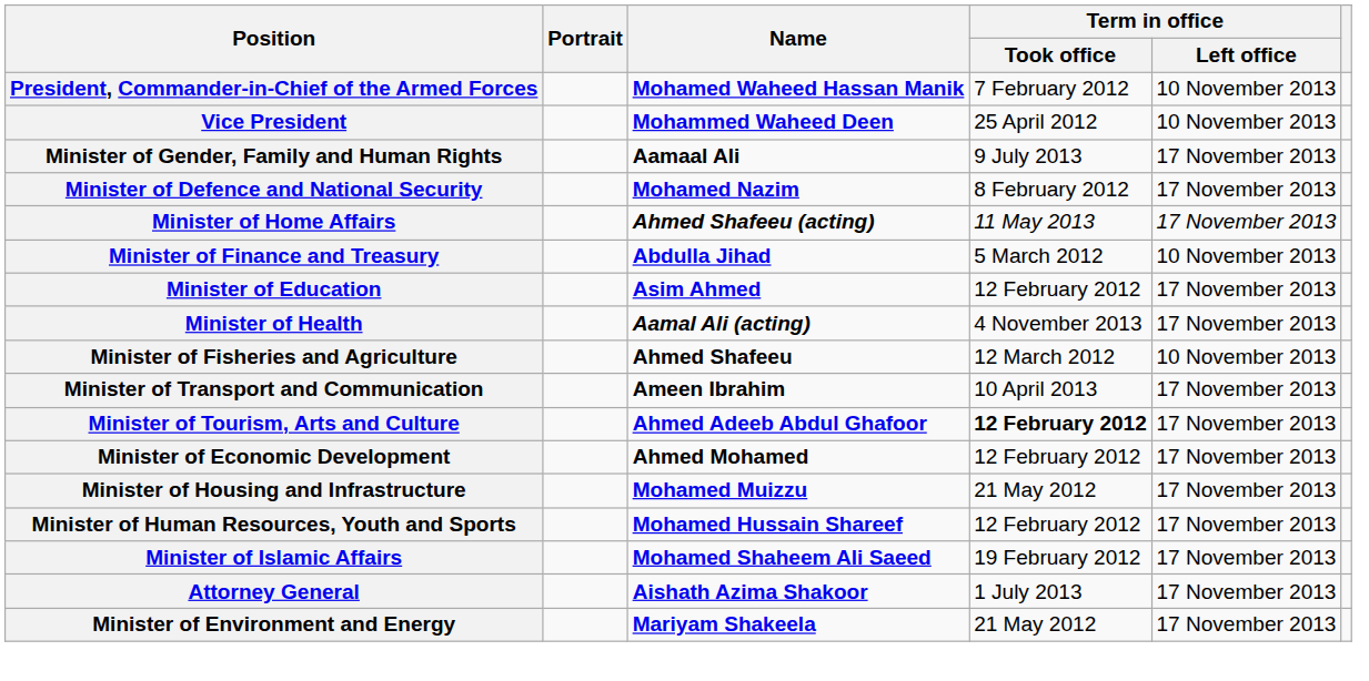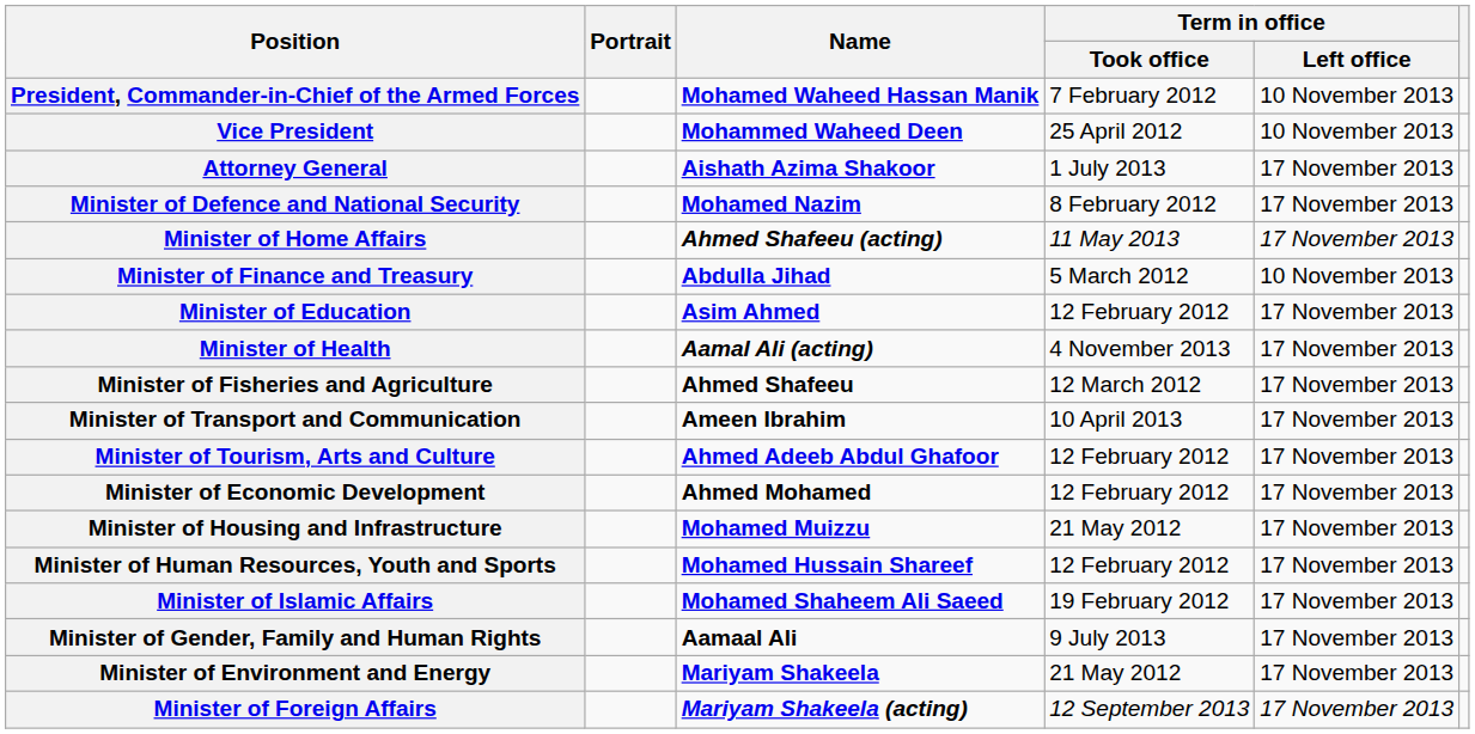rows swapped: Attorney General <-> Minister of Gender, Family and Human Rights
Minister of Fisheries and Agriculture | Term in office / Left office: 10 November 2013 -> 17 November 2013
Minister of Tourism, Arts and Culture | Term in office / Took office: bold -> normal
+ row: Minister of Foreign Affairs | Mariyam Shakeela (acting) | 12 September 2013 | 17 November 2013
